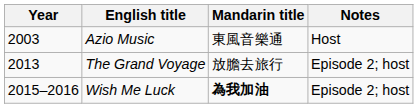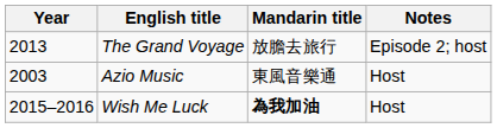rows swapped: Azio Music <-> The Grand Voyage
Wish Me Luck | Notes: Episode 2; host -> Host
